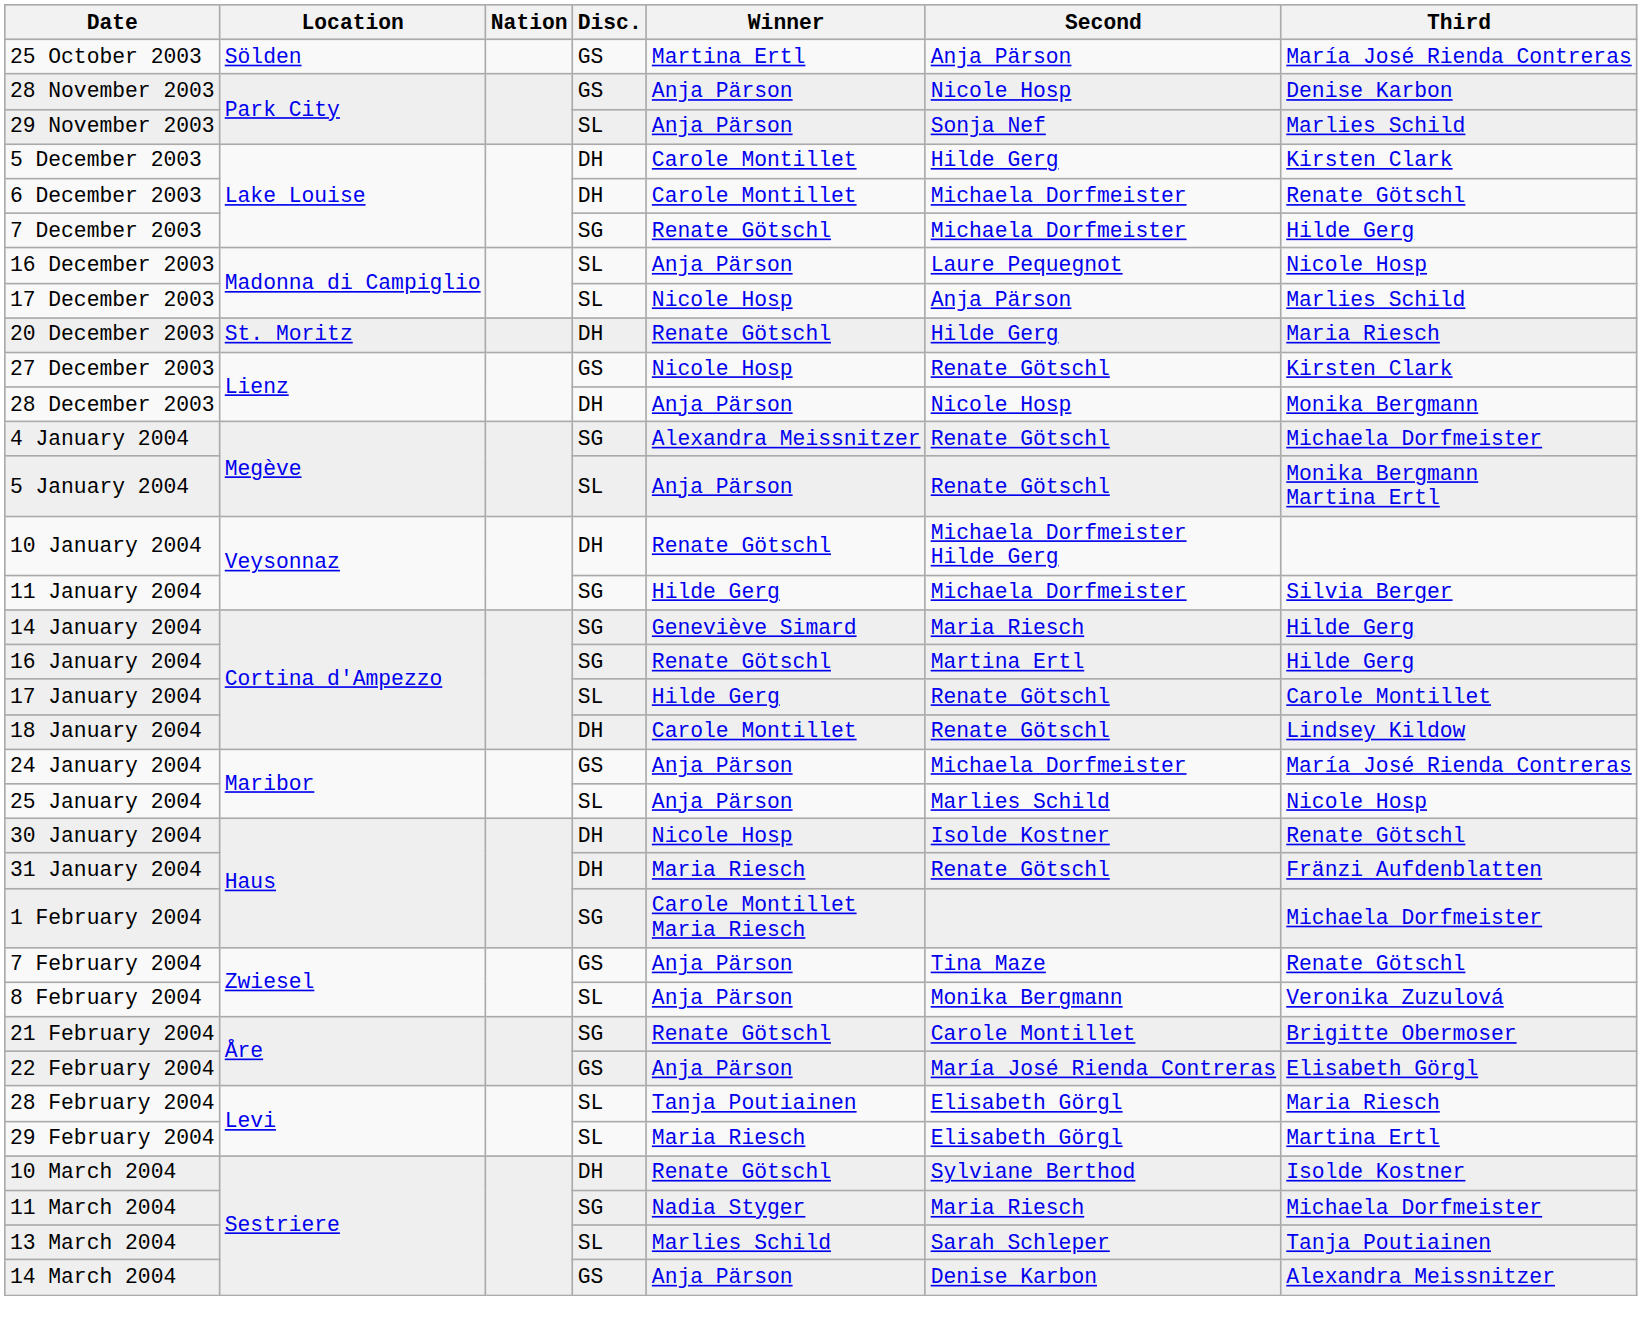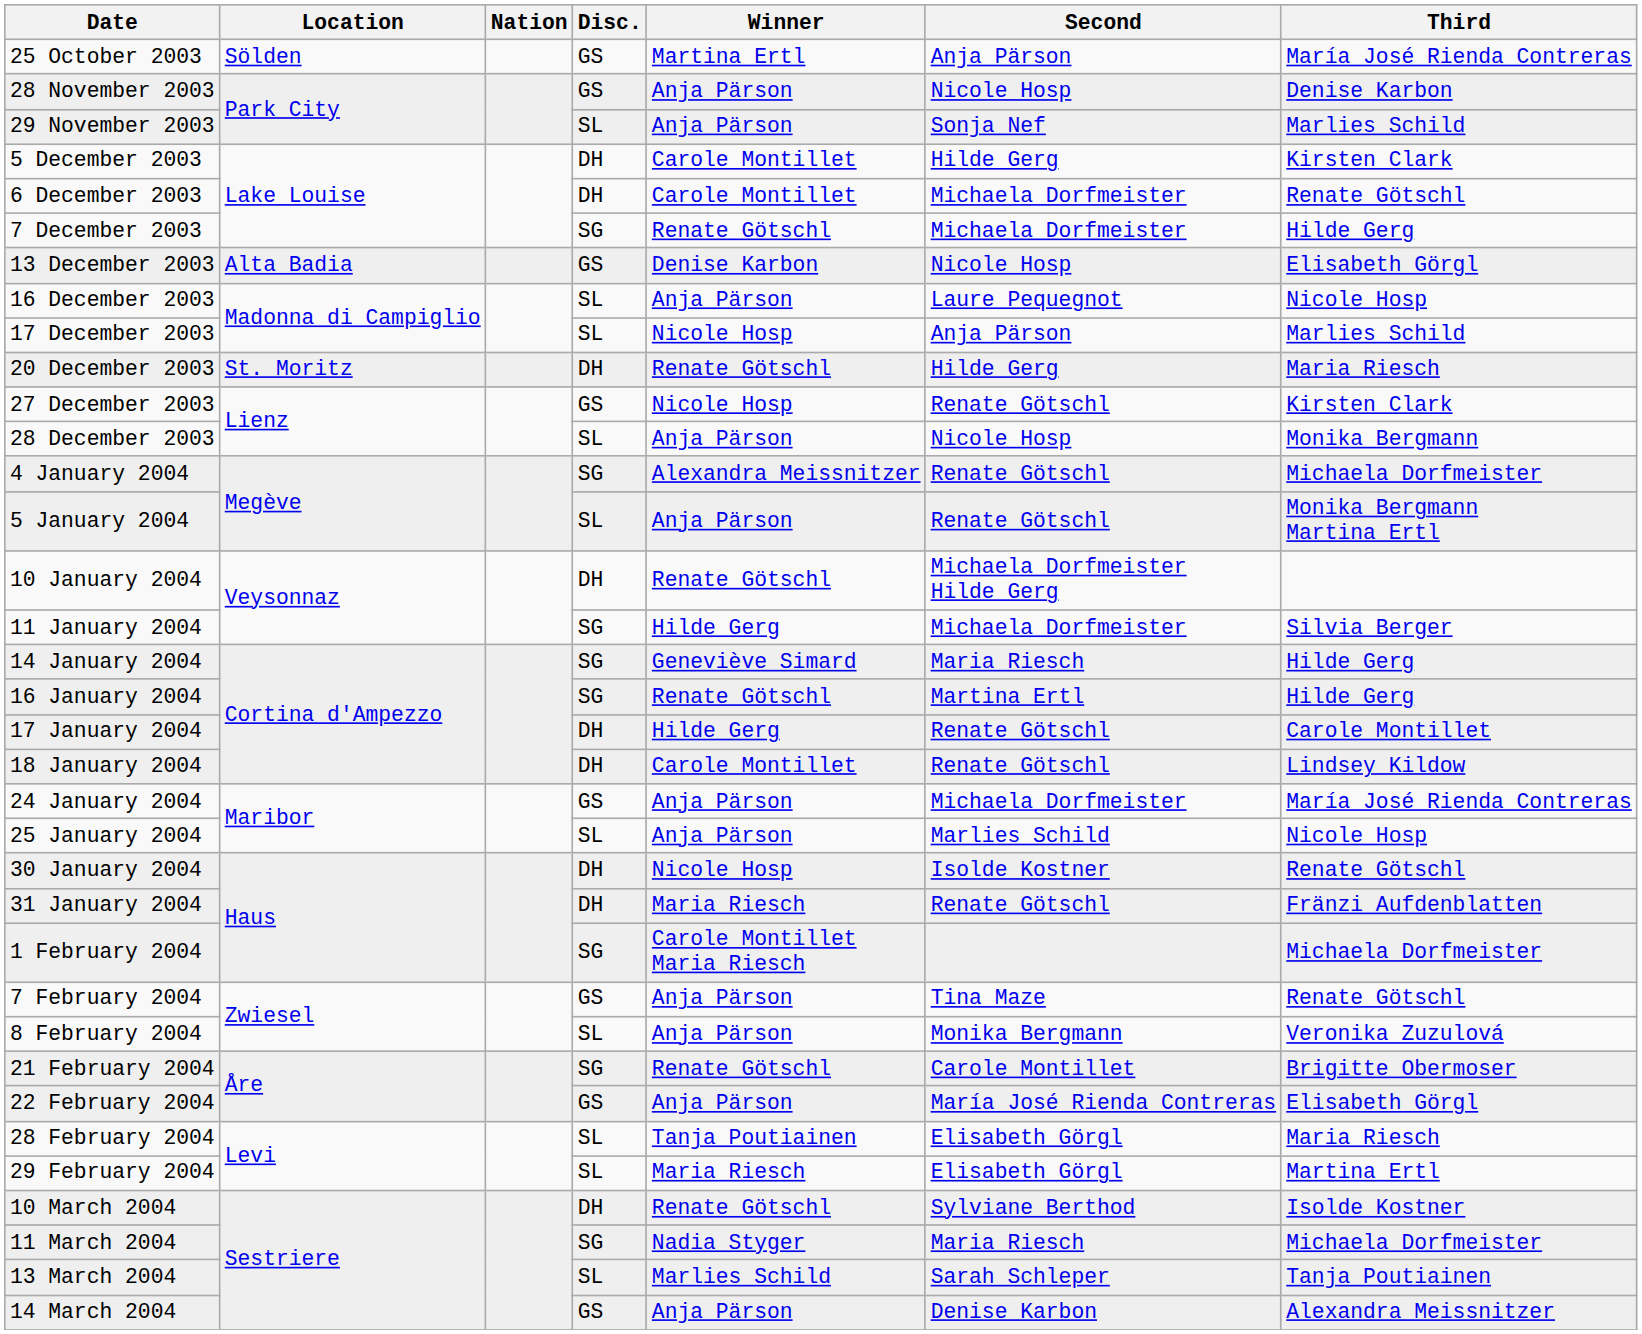+ row: 13 December 2003 | Alta Badia | GS | Denise Karbon | Nicole Hosp | Elisabeth Görgl
28 December 2003 | Disc.: DH -> SL
17 January 2004 | Disc.: SL -> DH
